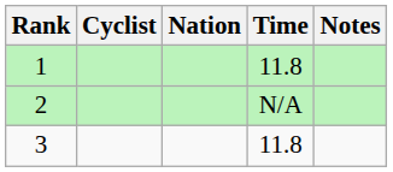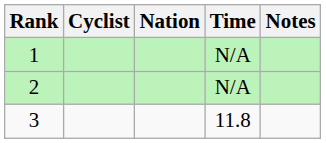1 | Time: 11.8 -> N/A
